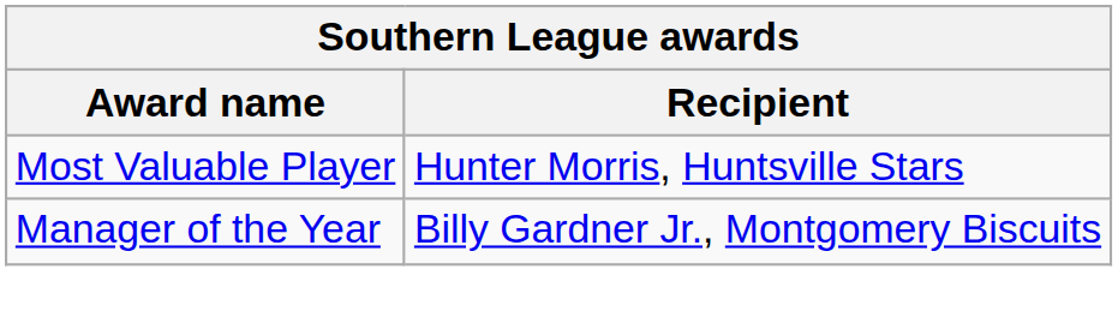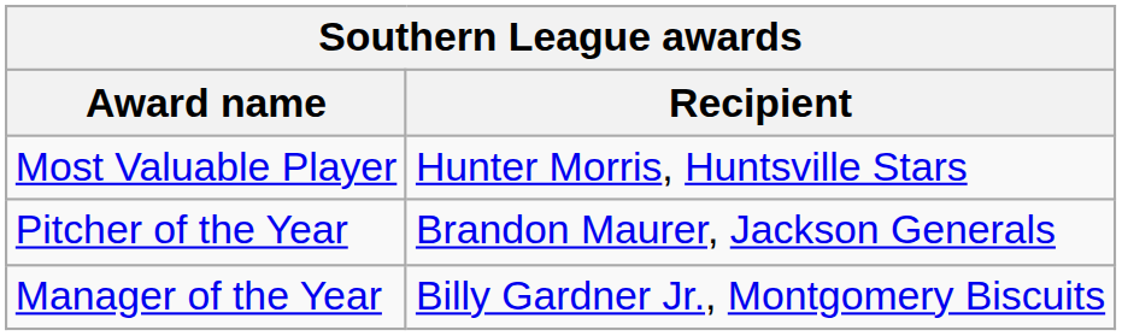+ row: Pitcher of the Year | Brandon Maurer, Jackson Generals
